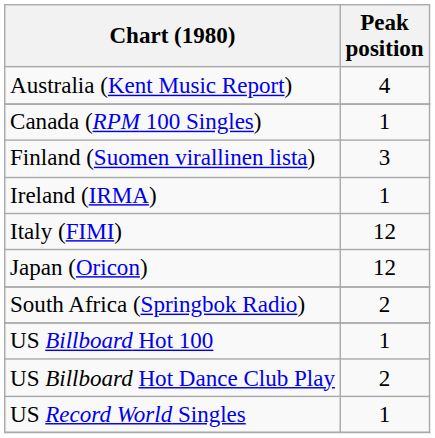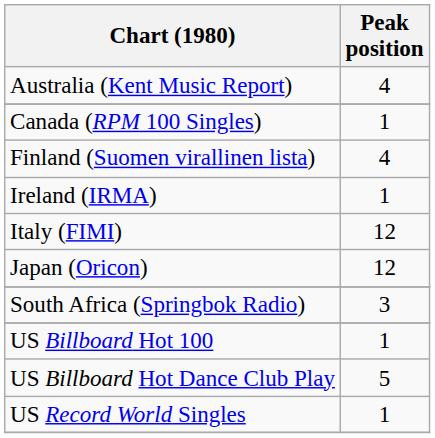Finland (Suomen virallinen lista) | Peak position: 3 -> 4
South Africa (Springbok Radio) | Peak position: 2 -> 3
US Billboard Hot Dance Club Play | Peak position: 2 -> 5
